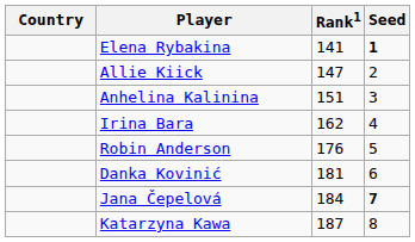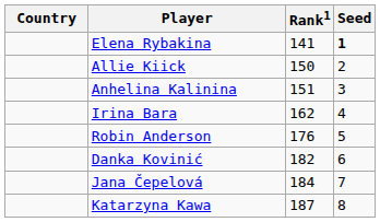Allie Kiick | Rank1: 147 -> 150
Danka Kovinić | Rank1: 181 -> 182
Jana Čepelová | Seed: bold -> normal
